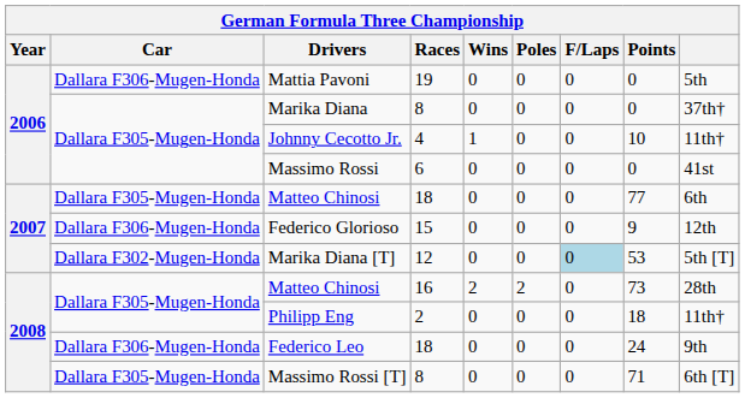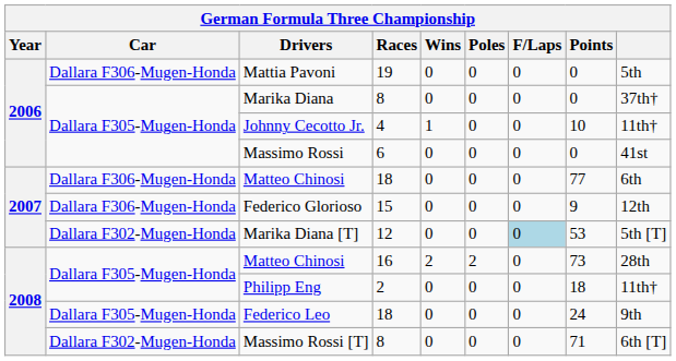Matteo Chinosi / 18 | Car: Dallara F305-Mugen-Honda -> Dallara F306-Mugen-Honda
Federico Leo | Car: Dallara F306-Mugen-Honda -> Dallara F305-Mugen-Honda
Massimo Rossi [T] | Car: Dallara F305-Mugen-Honda -> Dallara F302-Mugen-Honda
